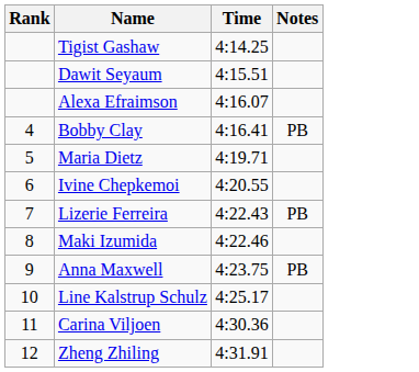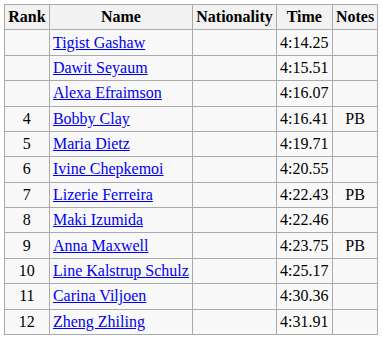+ column: Nationality
